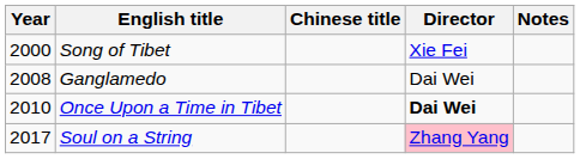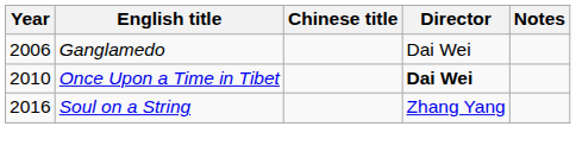- row: 2000 | Song of Tibet | Xie Fei
Ganglamedo | Year: 2008 -> 2006
Soul on a String | Year: 2017 -> 2016
Soul on a String | Director: pink background -> no background
